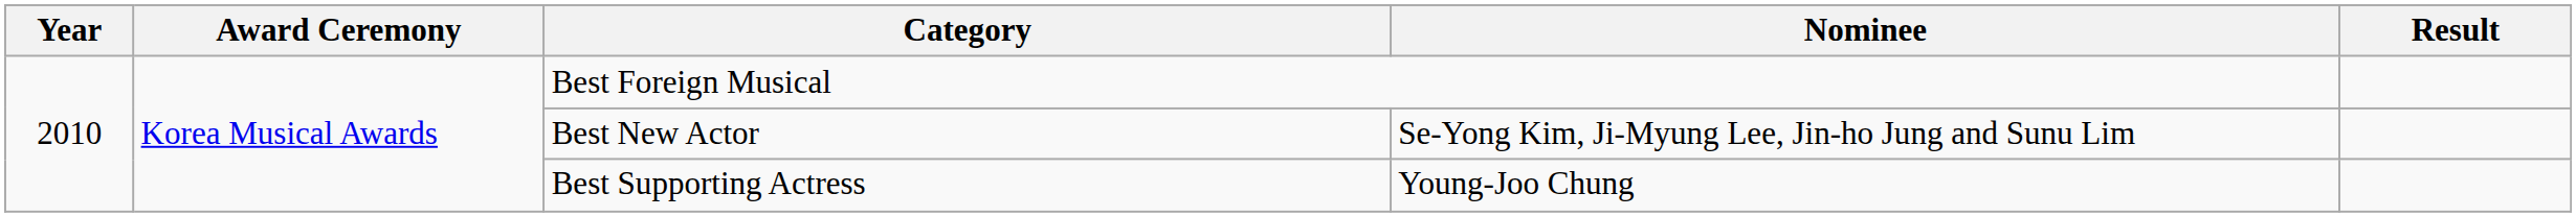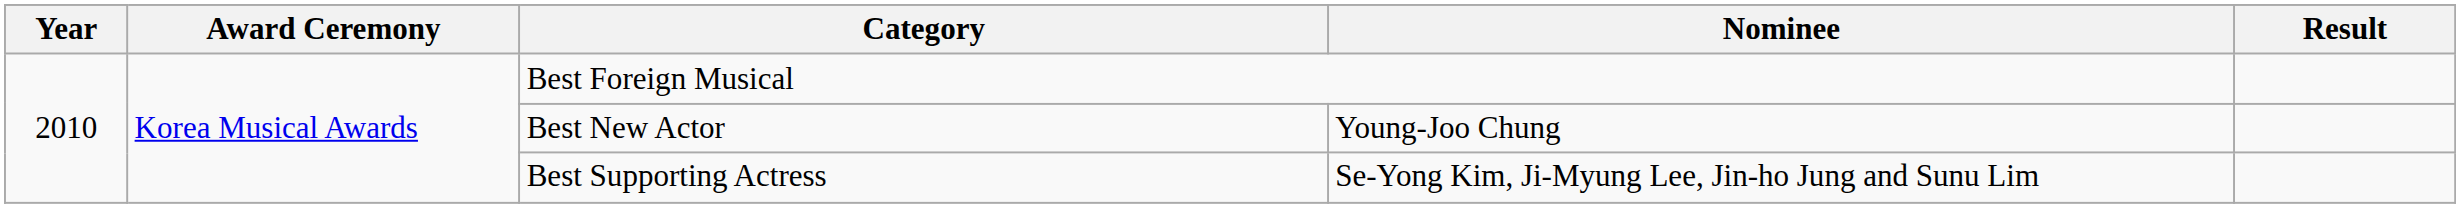Best New Actor | Nominee: Se-Yong Kim, Ji-Myung Lee, Jin-ho Jung and Sunu Lim -> Young-Joo Chung
Best Supporting Actress | Nominee: Young-Joo Chung -> Se-Yong Kim, Ji-Myung Lee, Jin-ho Jung and Sunu Lim
